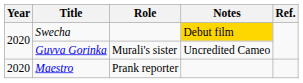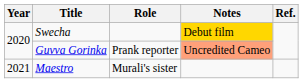Guvva Gorinka | Role: Murali's sister -> Prank reporter
Guvva Gorinka | Notes: no background -> lightsalmon background
Maestro | Year: 2020 -> 2021
Maestro | Role: Prank reporter -> Murali's sister
